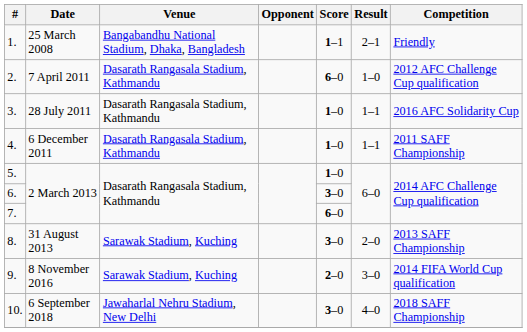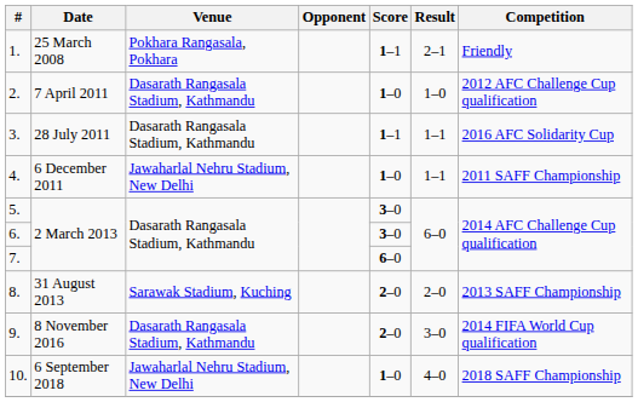1. | Venue: Bangabandhu National Stadium, Dhaka, Bangladesh -> Pokhara Rangasala, Pokhara
2. | Score: 6–0 -> 1–0
3. | Score: 1–0 -> 1–1
4. | Venue: Dasarath Rangasala Stadium, Kathmandu -> Jawaharlal Nehru Stadium, New Delhi
5. | Score: 1–0 -> 3–0
8. | Score: 3–0 -> 2–0
9. | Venue: Sarawak Stadium, Kuching -> Dasarath Rangasala Stadium, Kathmandu
10. | Score: 3–0 -> 1–0
